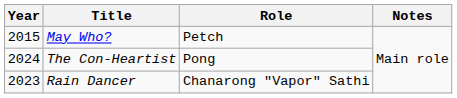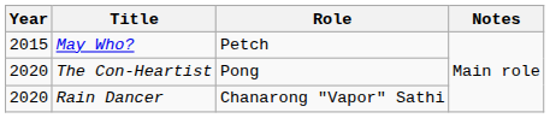The Con-Heartist | Year: 2024 -> 2020
Rain Dancer | Year: 2023 -> 2020
